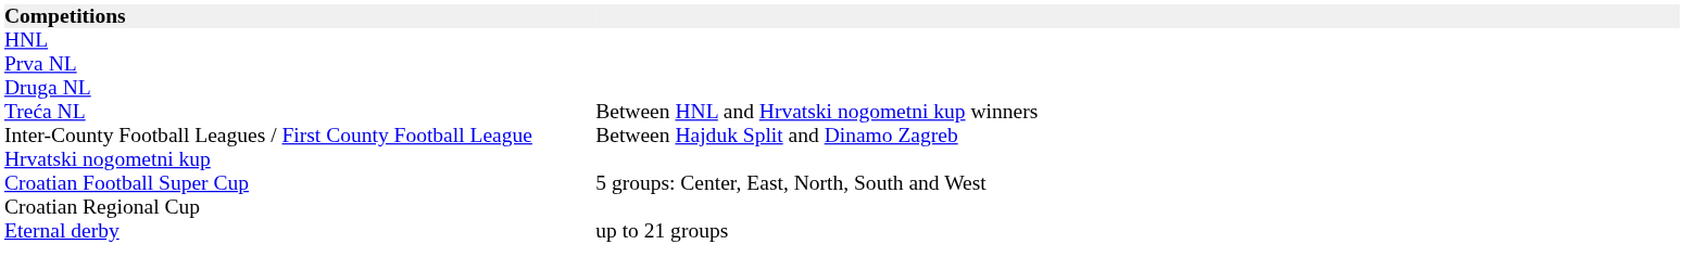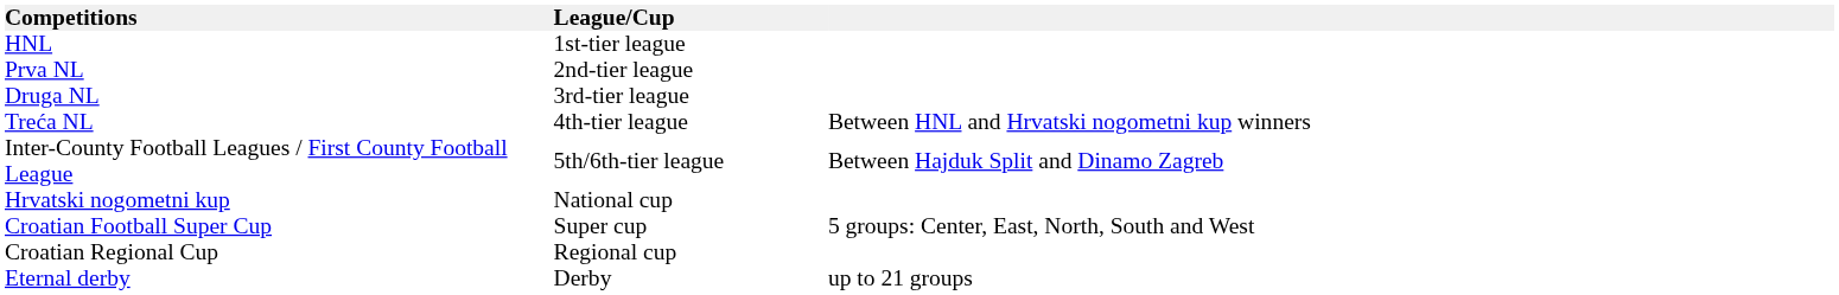+ column: League/Cup | 1st-tier league | 2nd-tier league | 3rd-tier league | 4th-tier league | 5th/6th-tier league | National cup | Super cup | Regional cup | Derby
